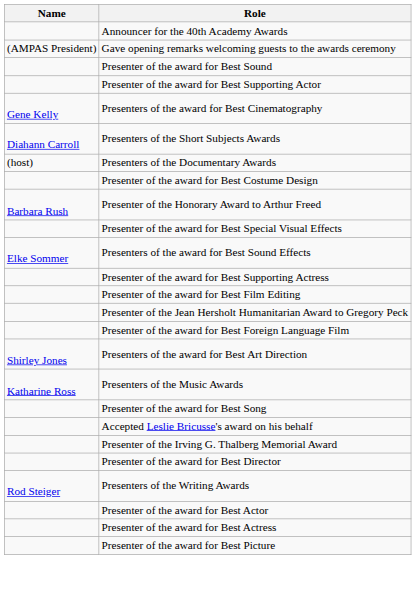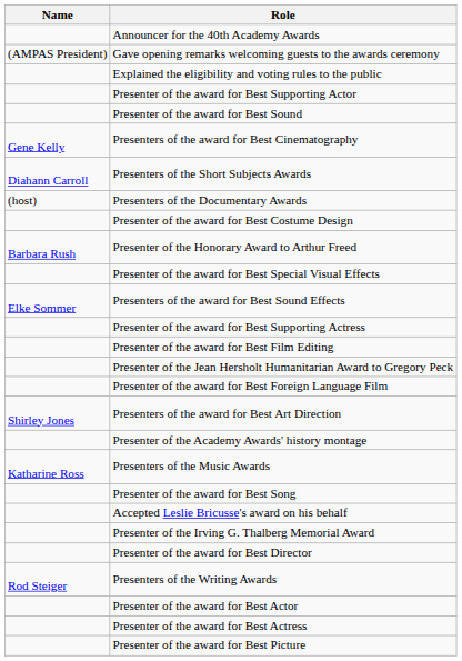+ row: Explained the eligibility and voting rules to the public
rows swapped: Presenter of the award for Best Sound <-> Presenter of the award for Best Supporting Actor
+ row: Presenter of the Academy Awards' history montage
